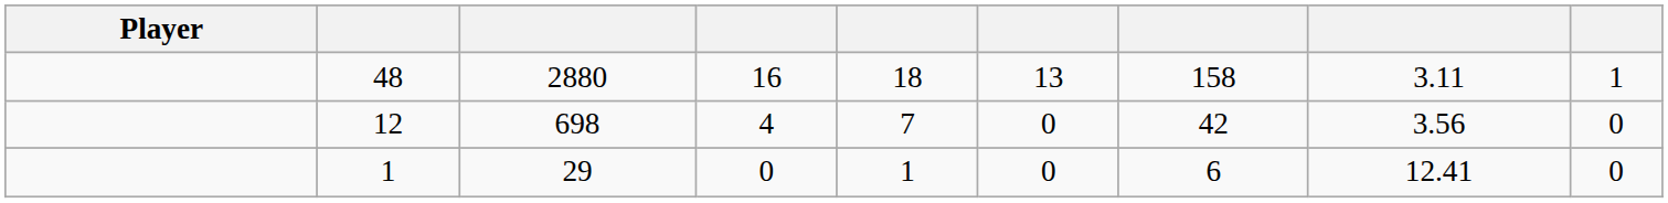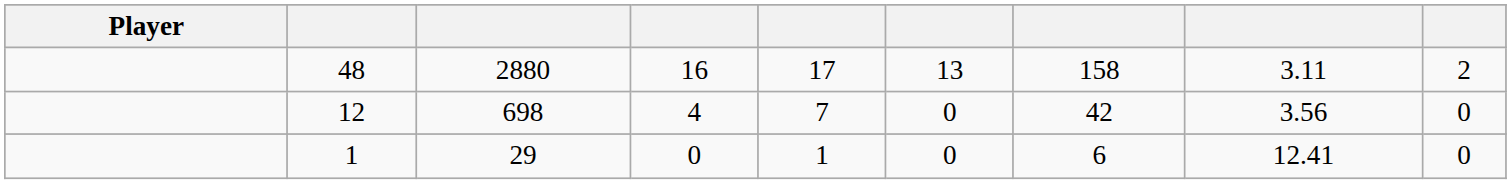48 | column 5: 18 -> 17
48 | column 9: 1 -> 2
